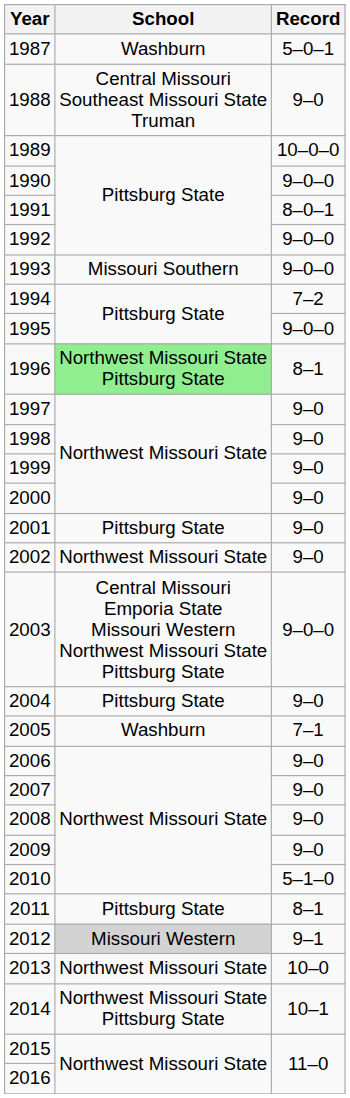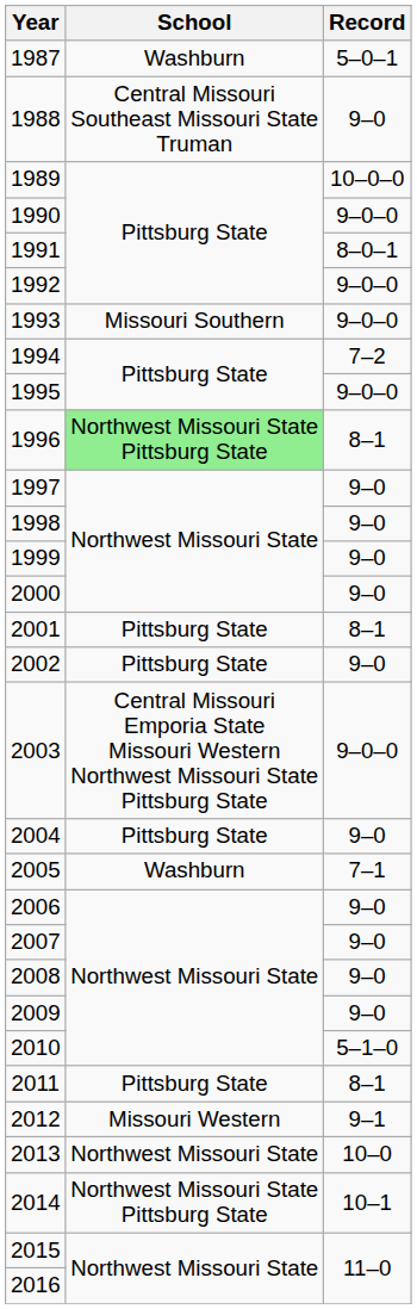2001 | Record: 9–0 -> 8–1
2002 | School: Northwest Missouri State -> Pittsburg State
2012 | School: lightgrey background -> no background
